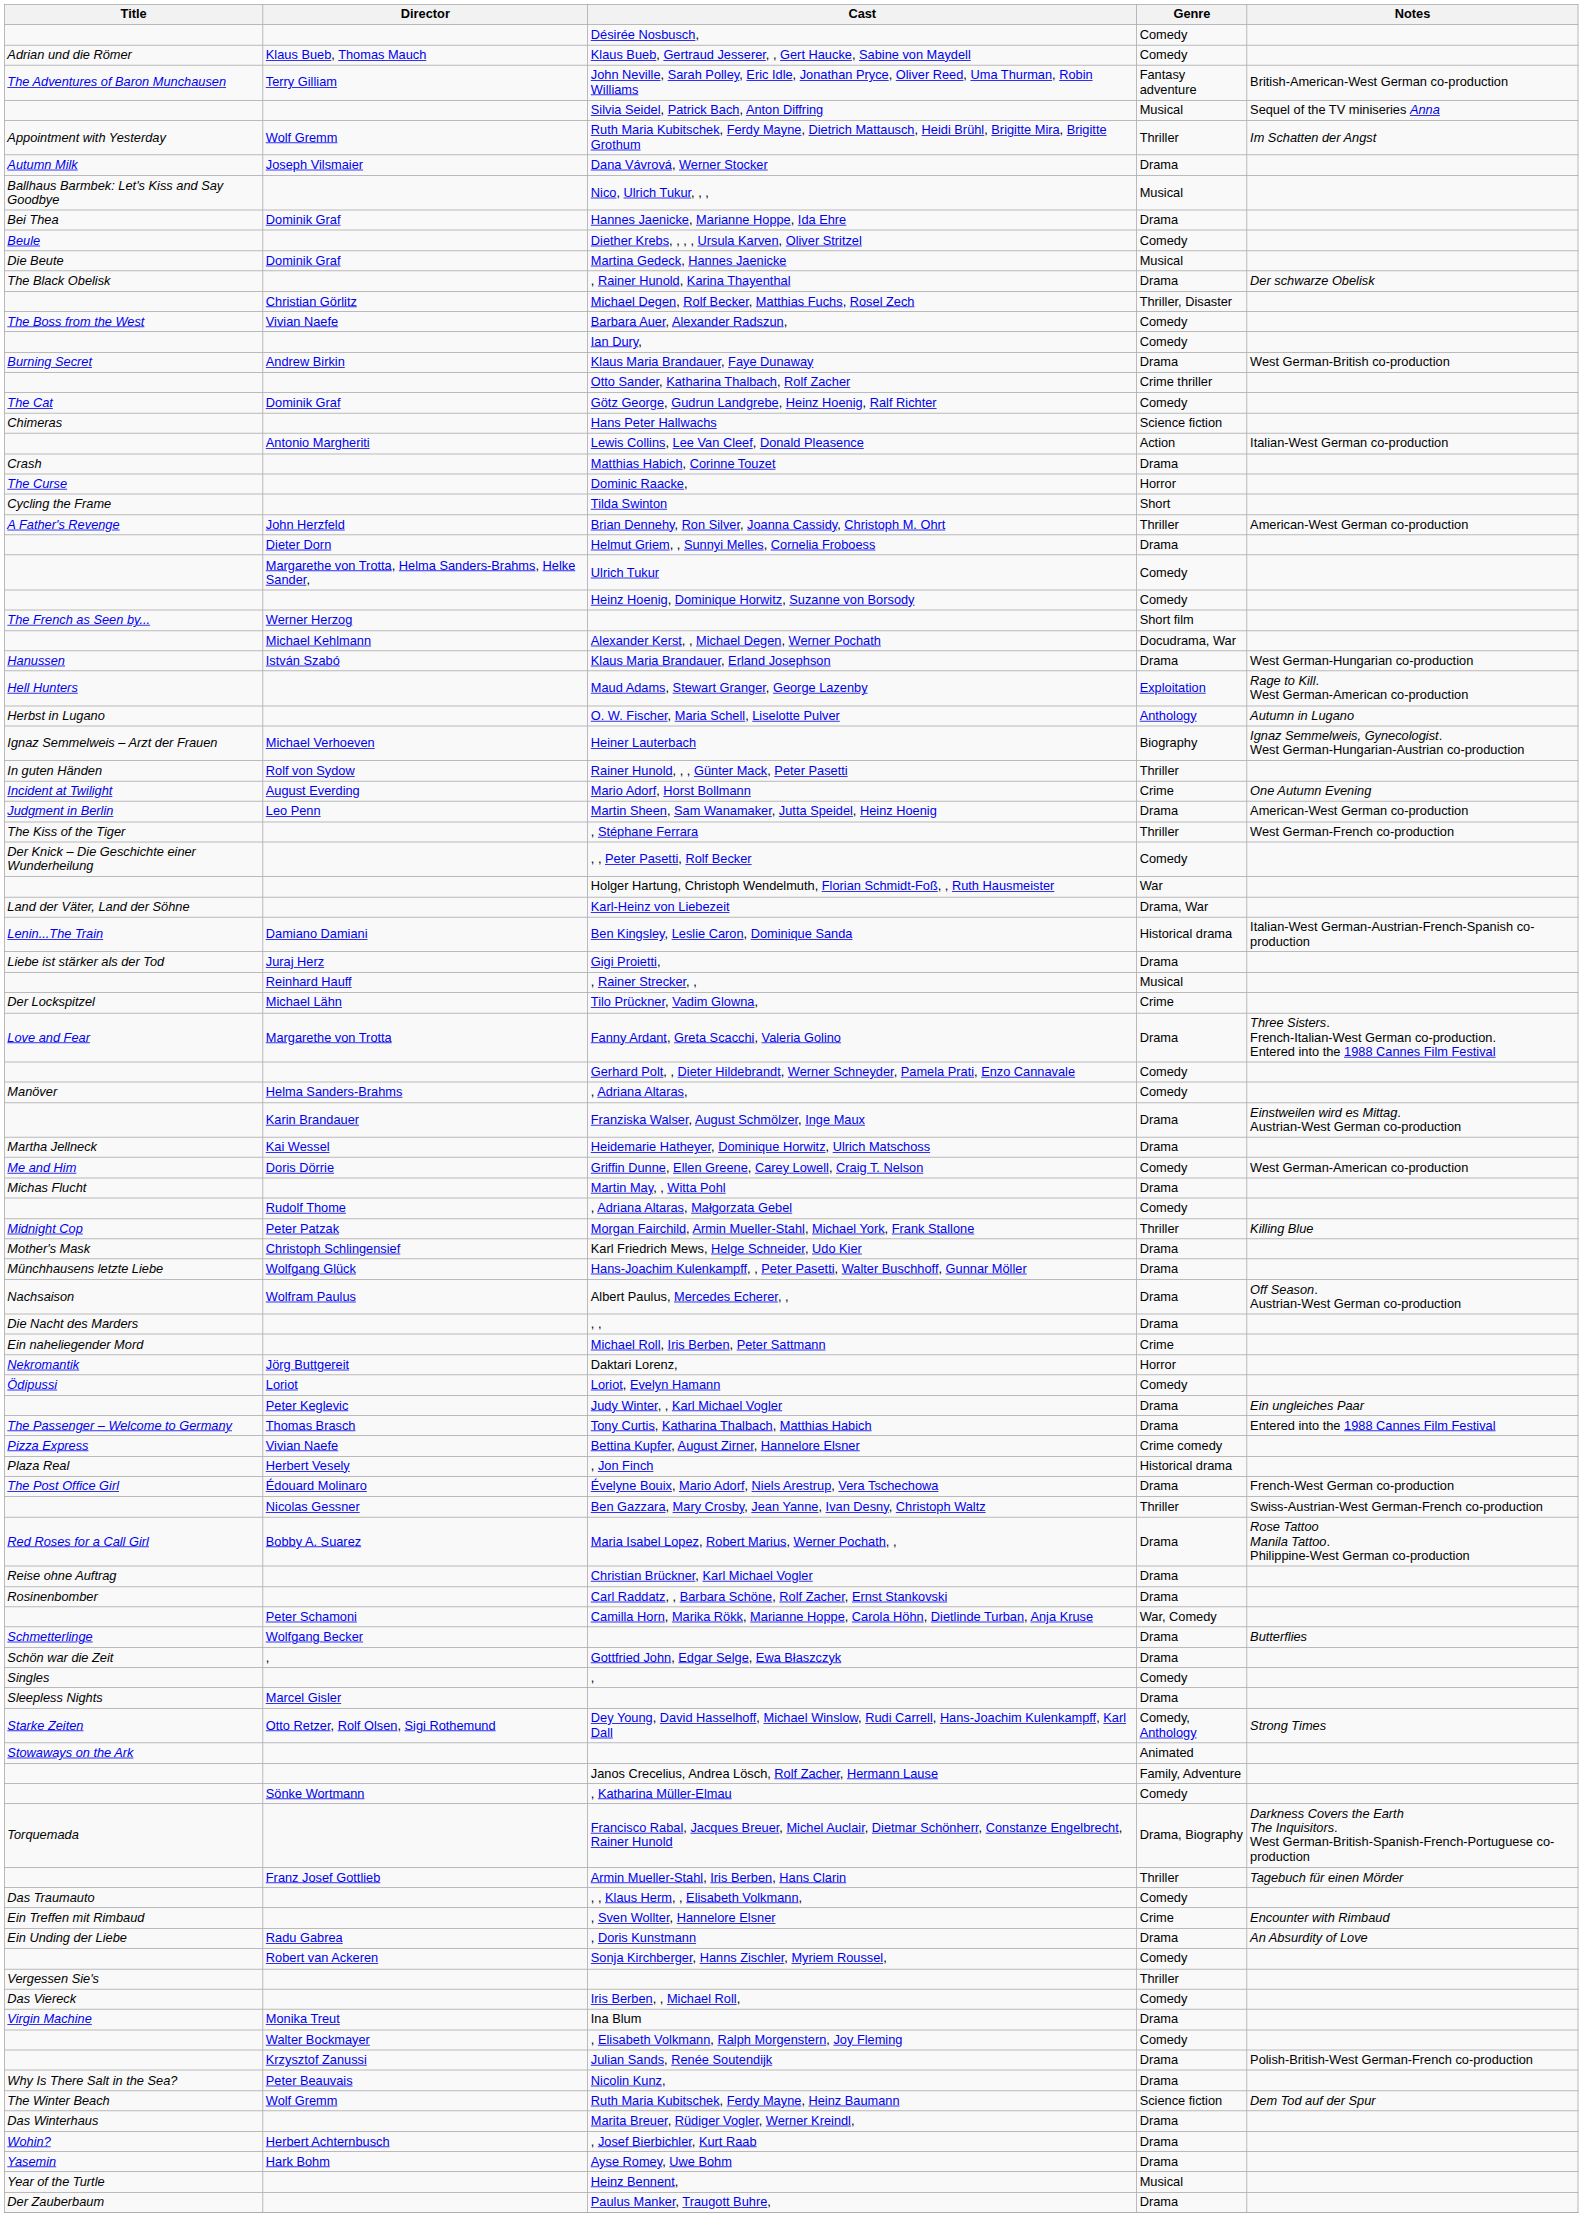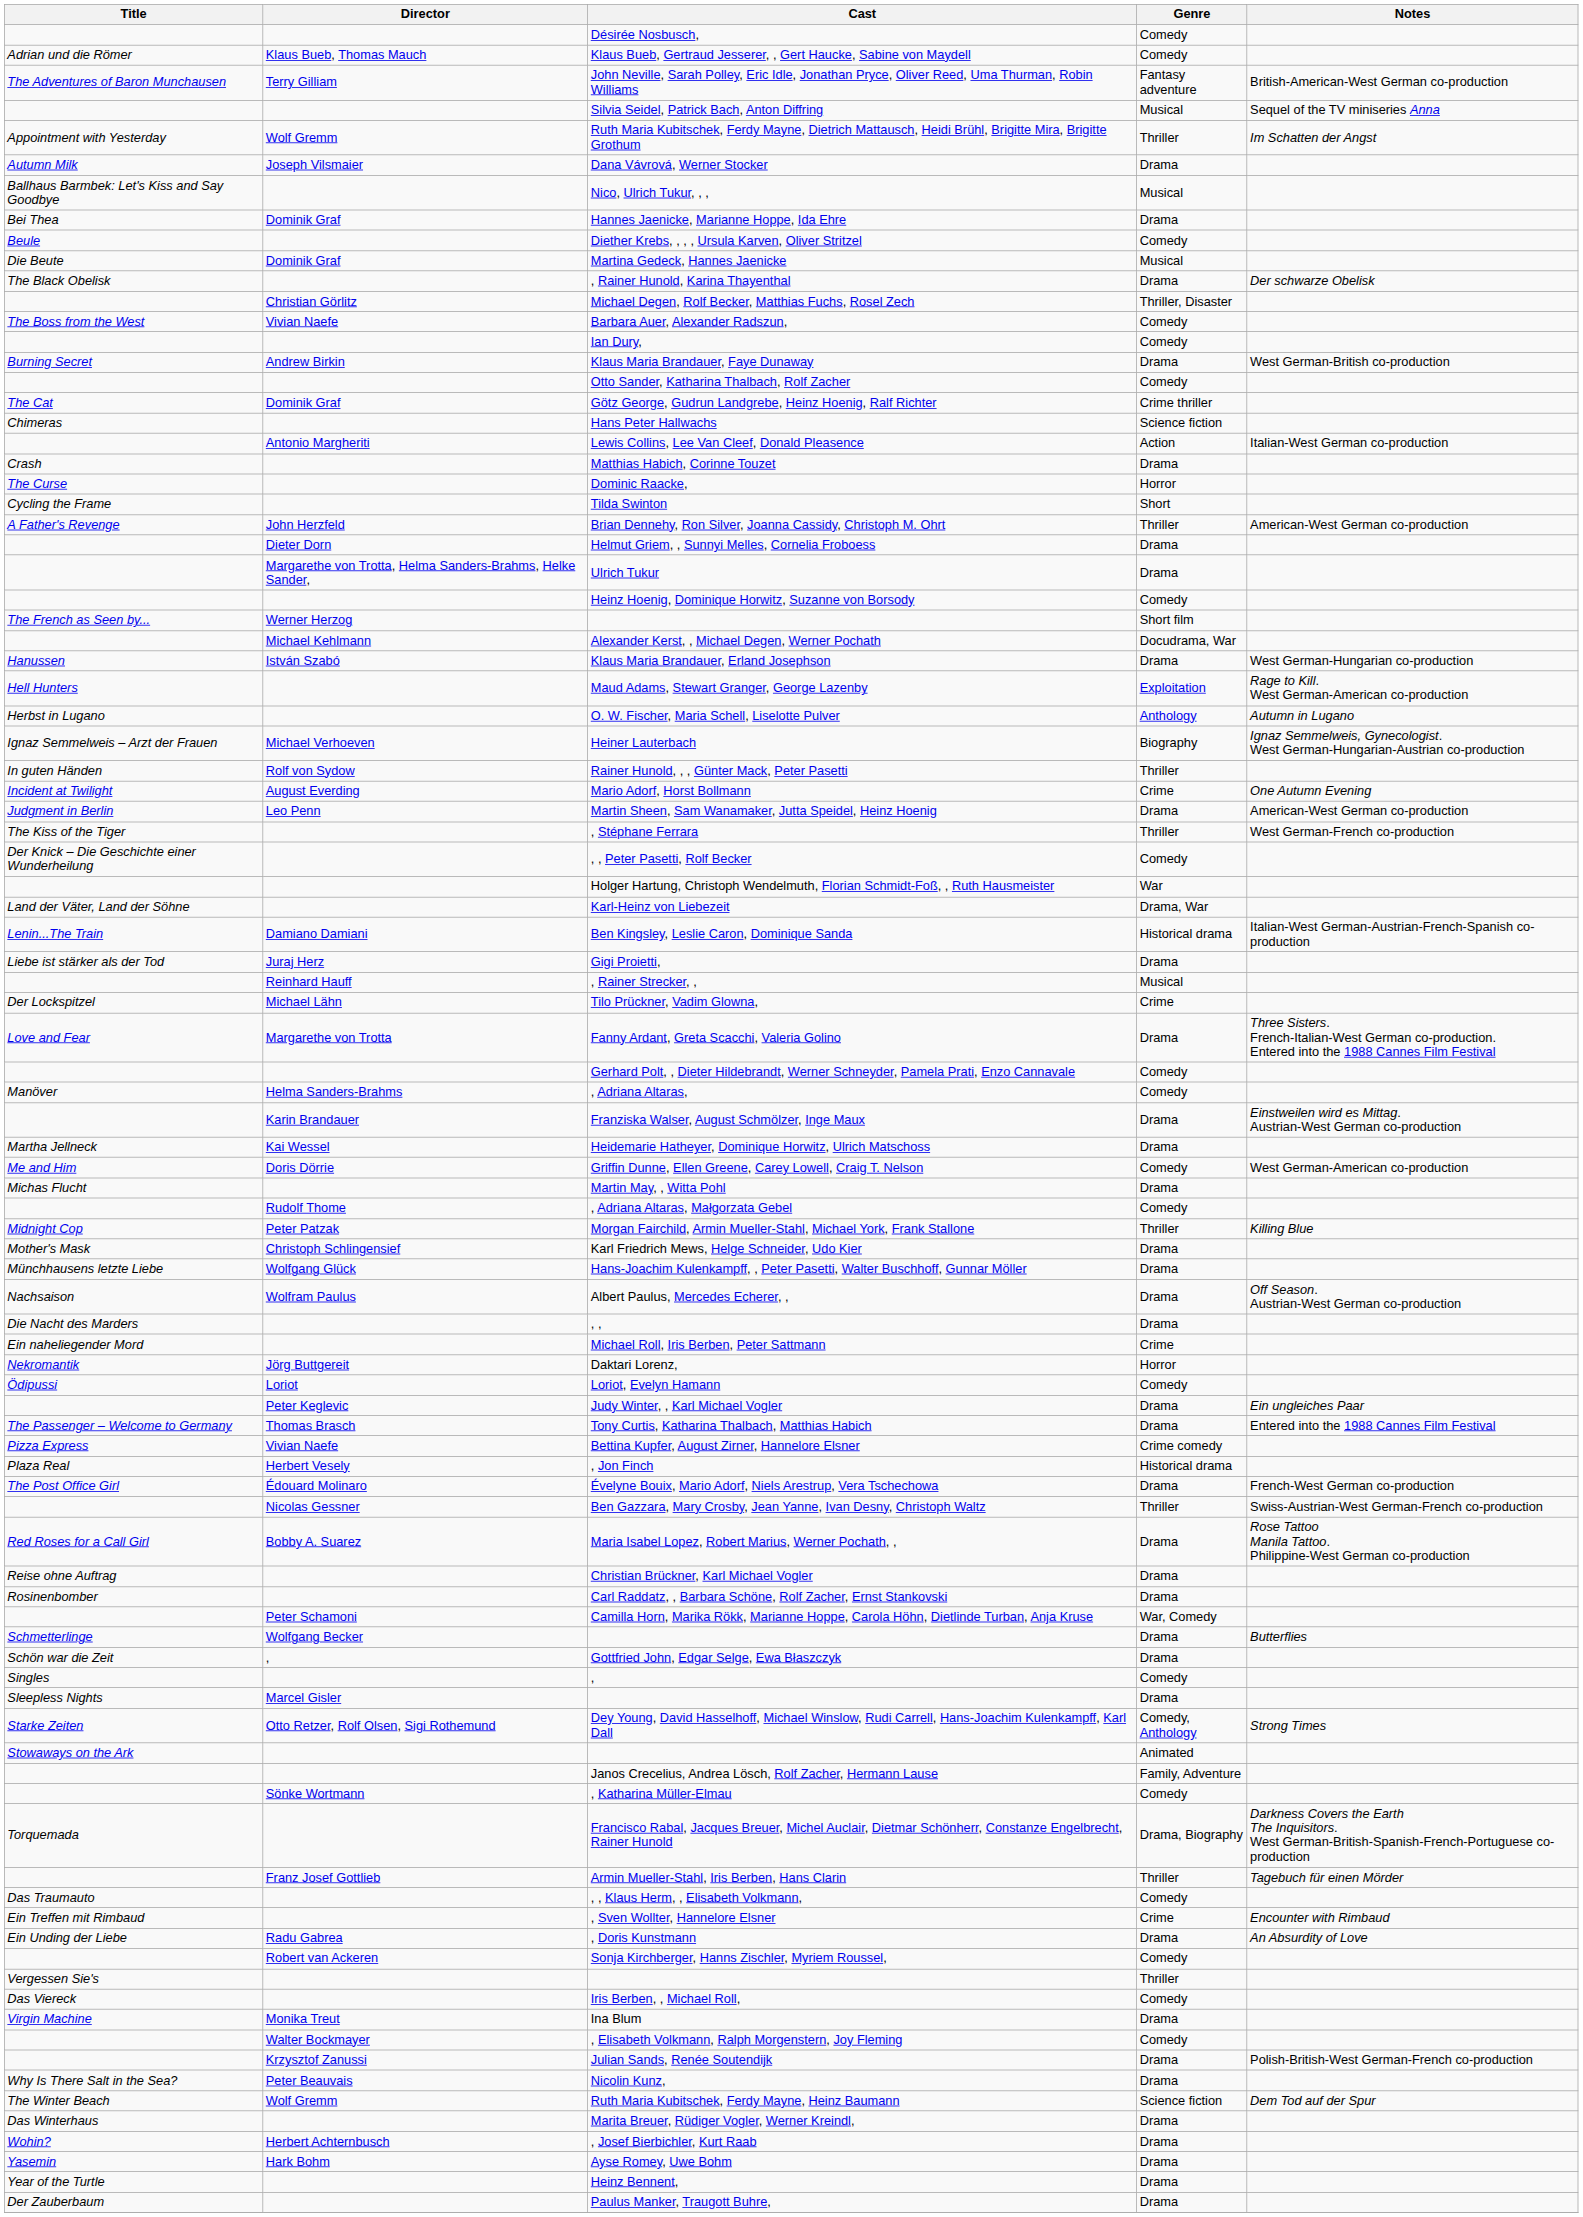Otto Sander, Katharina Thalbach, Rolf Zacher | Genre: Crime thriller -> Comedy
Götz George, Gudrun Landgrebe, Heinz Hoenig, Ralf Richter | Genre: Comedy -> Crime thriller
Ulrich Tukur | Genre: Comedy -> Drama
Heinz Bennent, | Genre: Musical -> Drama
